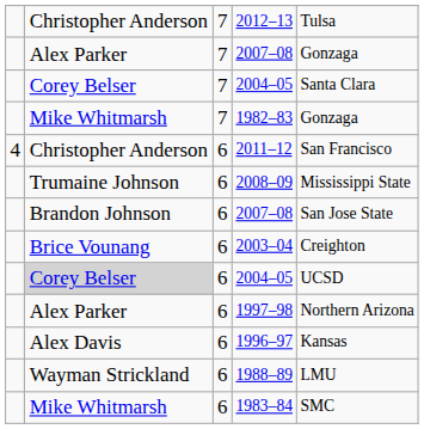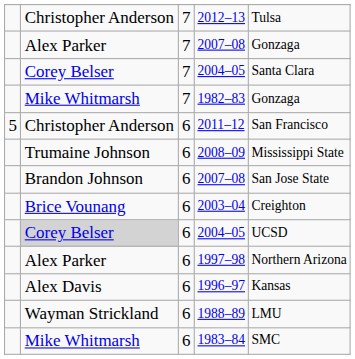2011–12 | column 1: 4 -> 5
